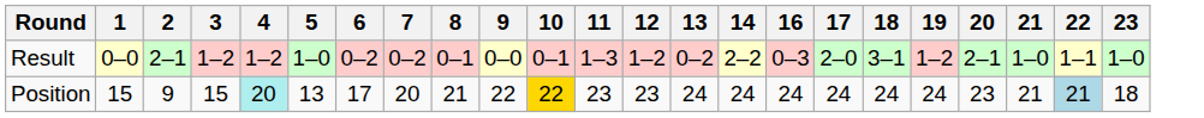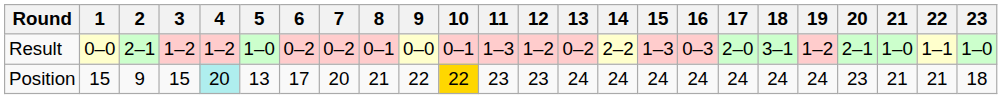+ column: 15 | 1–3 | 24
Position | 22: lightblue background -> no background
